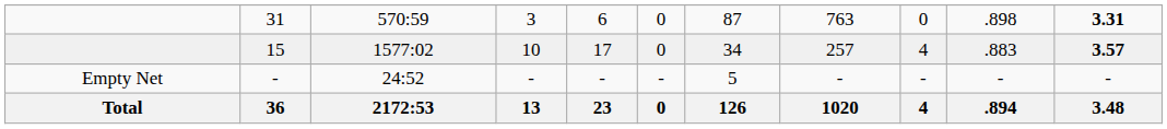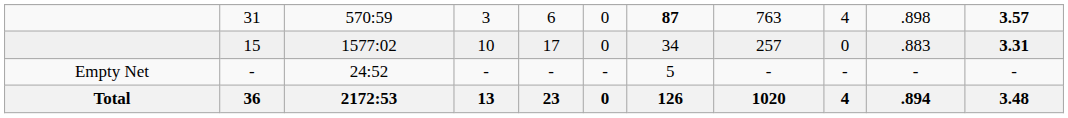31 | column 7: normal -> bold
31 | column 9: 0 -> 4
31 | column 11: 3.31 -> 3.57
15 | column 9: 4 -> 0
15 | column 11: 3.57 -> 3.31
